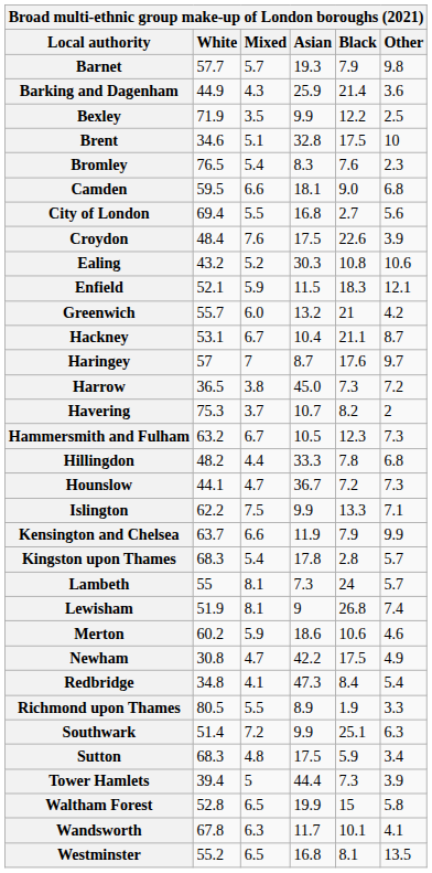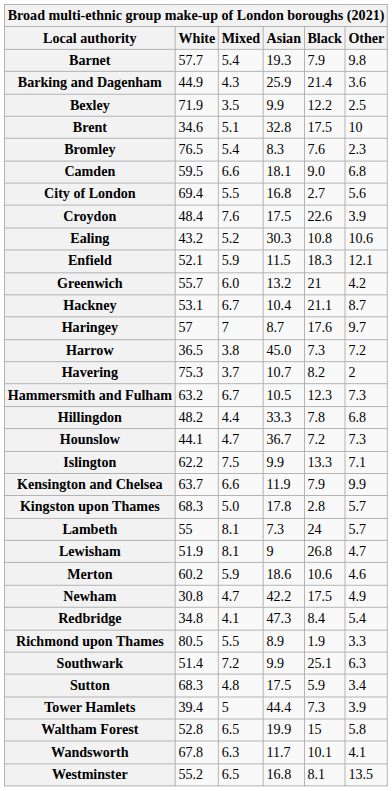Barnet | Mixed: 5.7 -> 5.4
Kingston upon Thames | Mixed: 5.4 -> 5.0
Lewisham | Other: 7.4 -> 4.7
